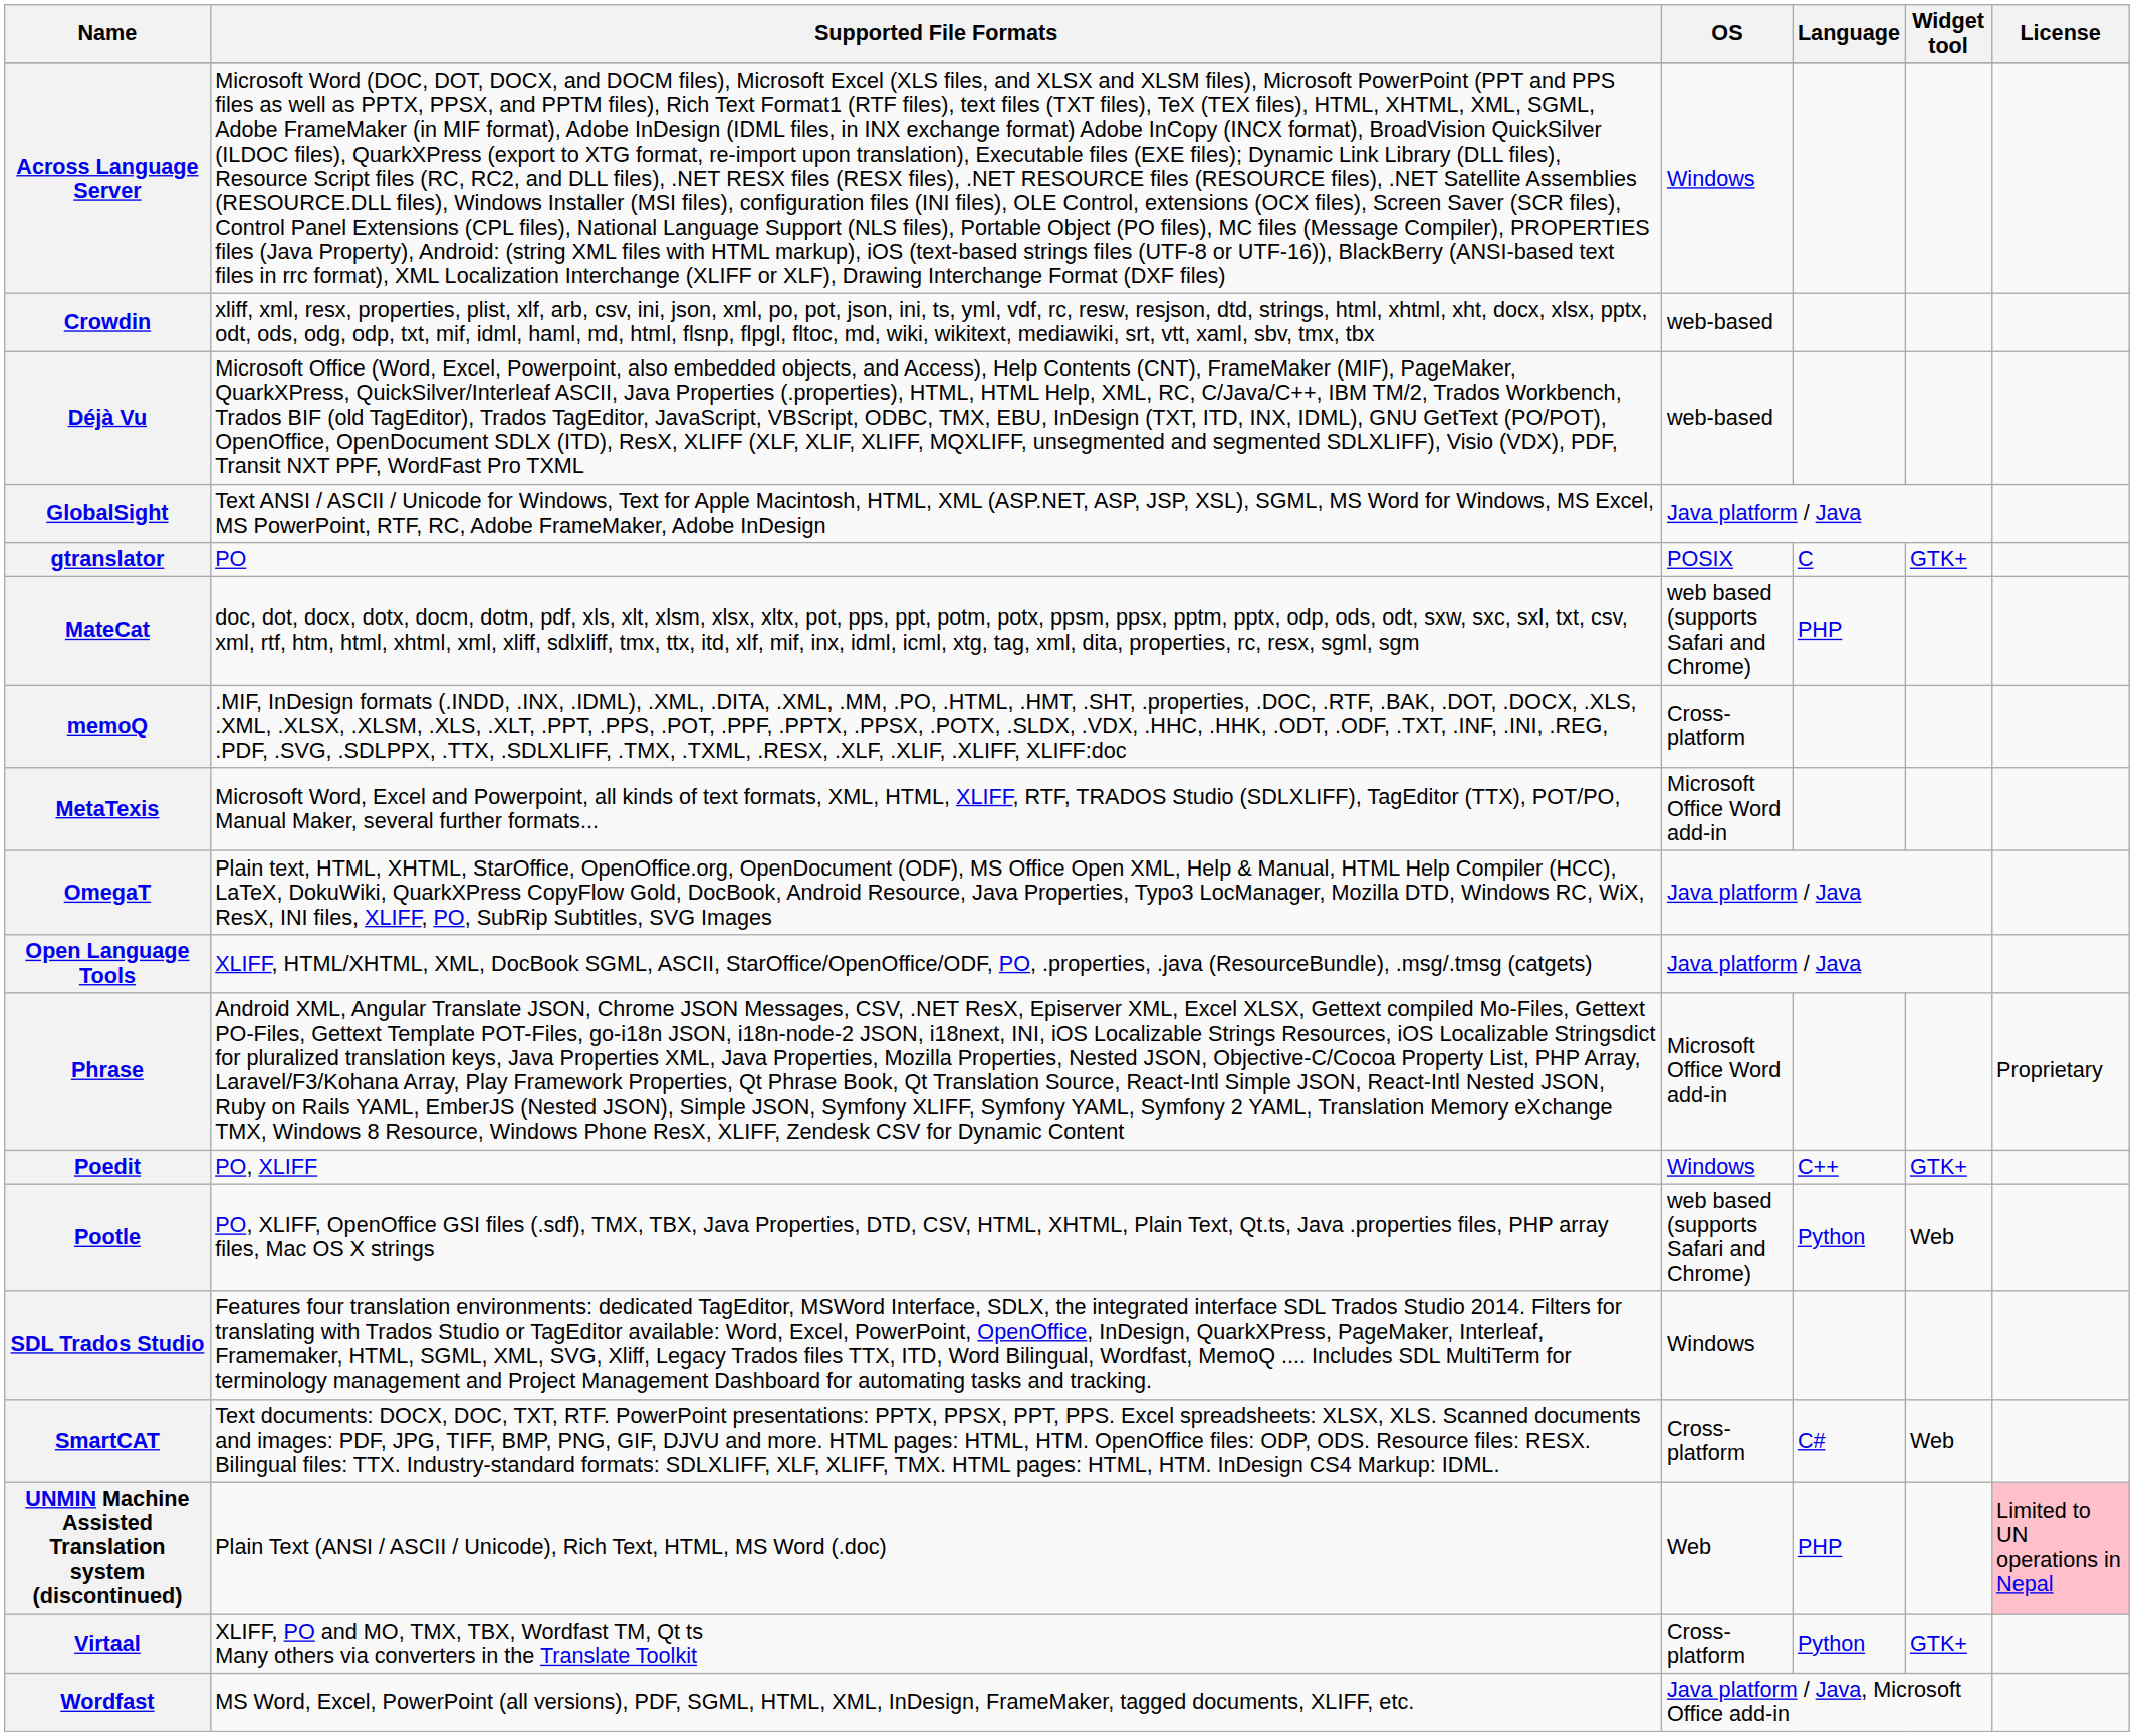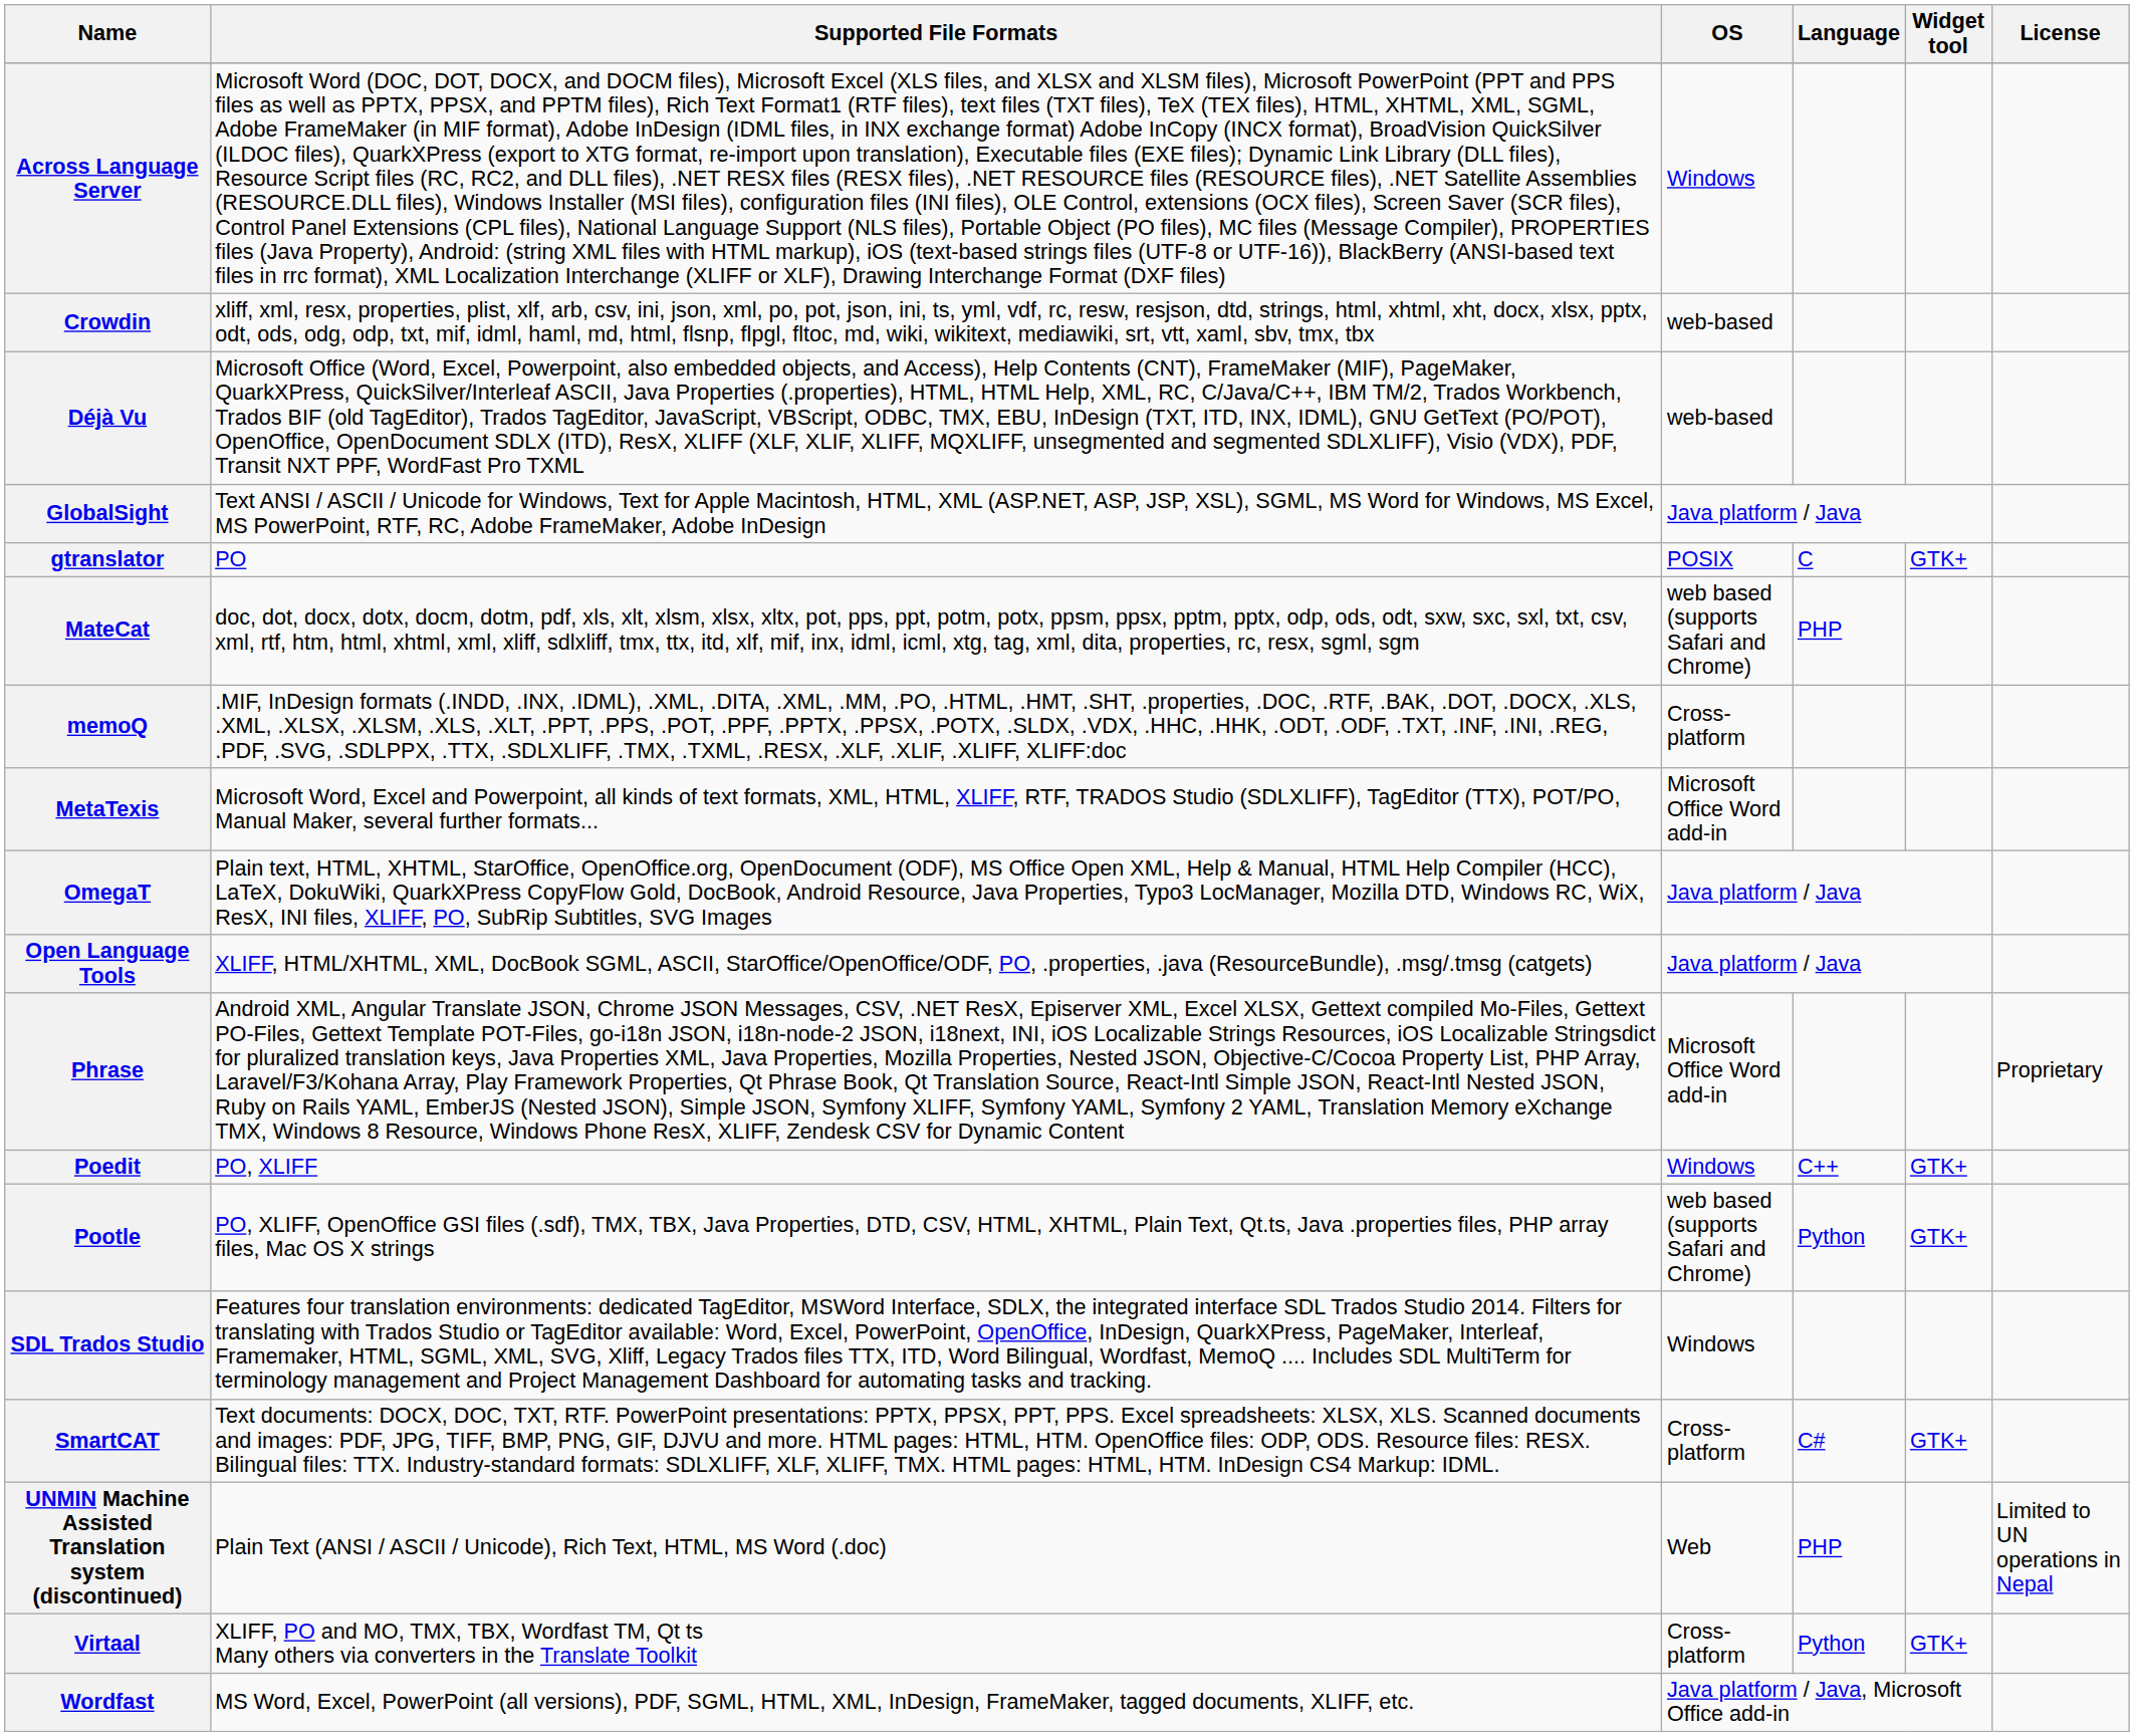Pootle | Widget tool: Web -> GTK+
SmartCAT | Widget tool: Web -> GTK+
UNMIN Machine Assisted Translation system (discontinued) | License: pink background -> no background
